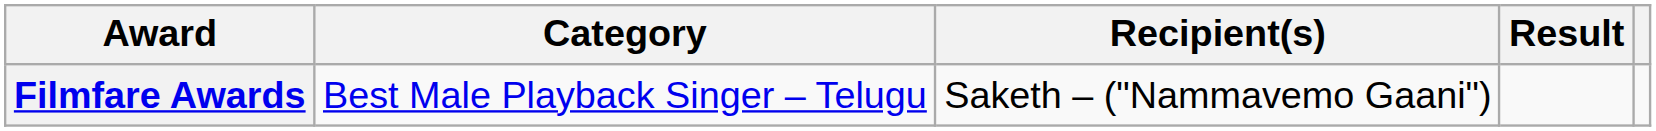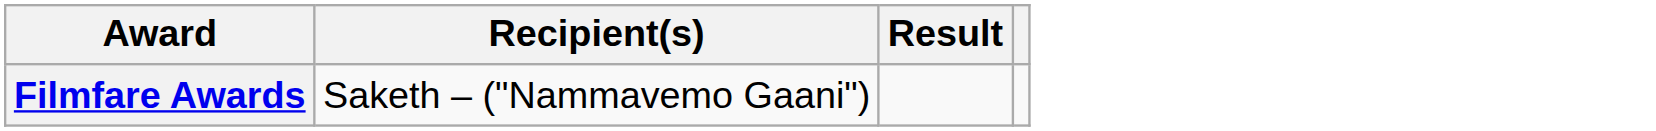- column: Category | Best Male Playback Singer – Telugu
